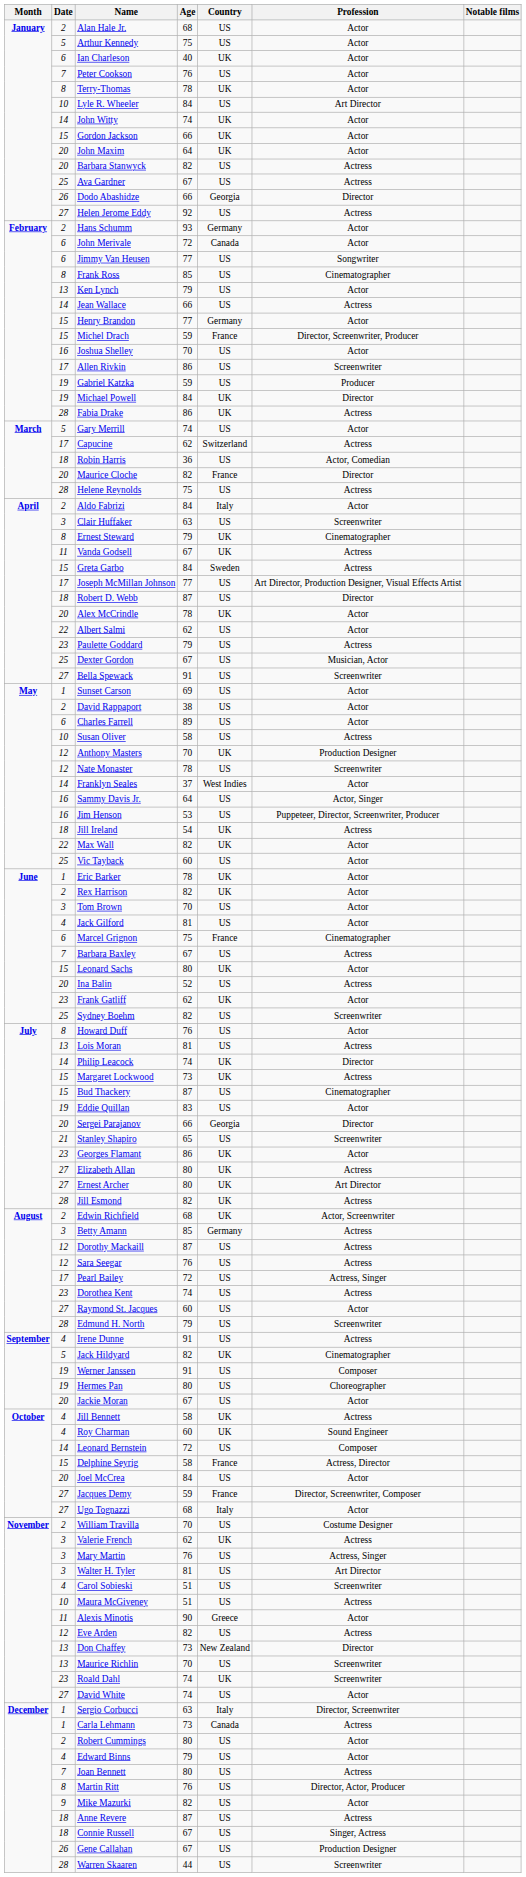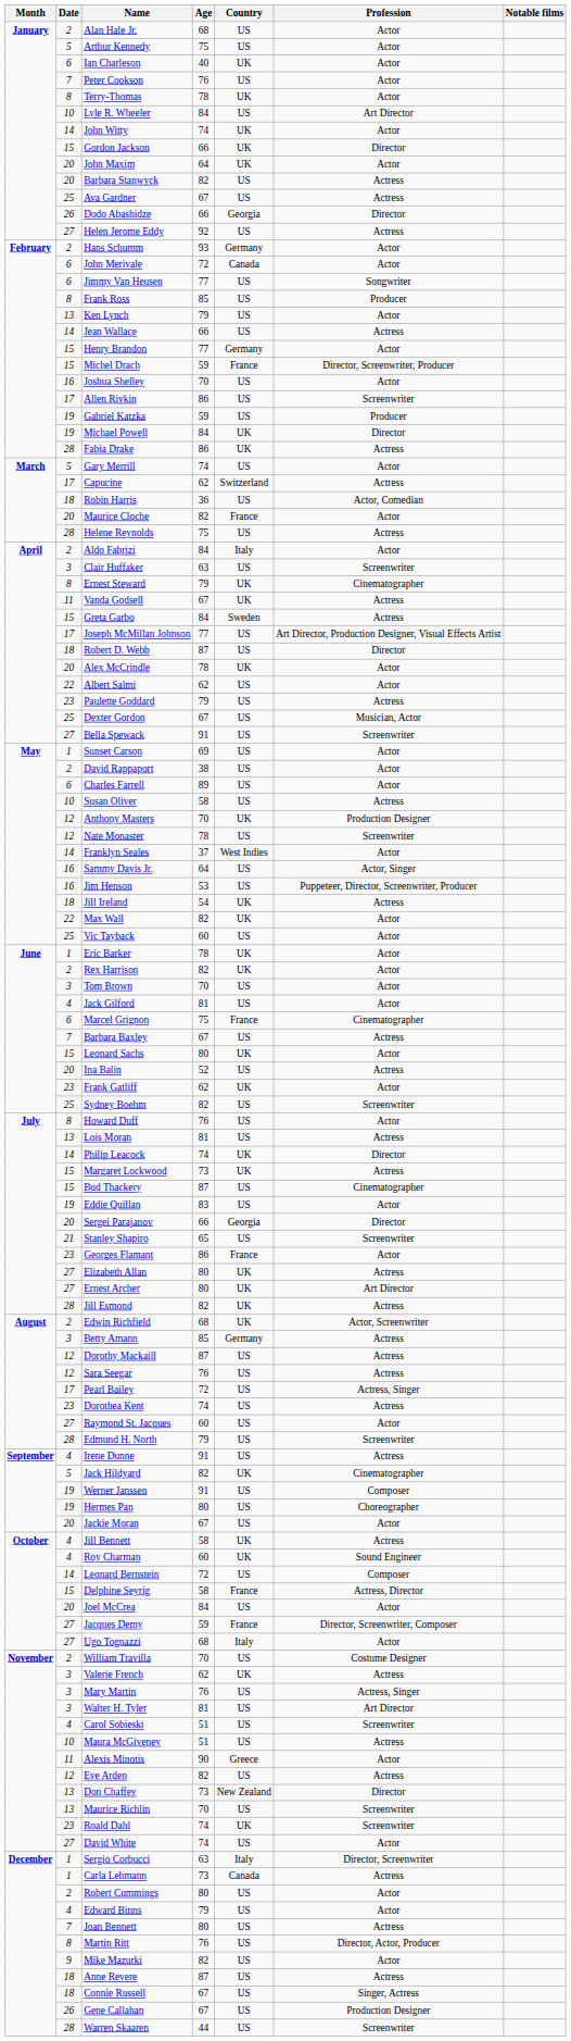Gordon Jackson | Profession: Actor -> Director
Frank Ross | Profession: Cinematographer -> Producer
Maurice Cloche | Profession: Director -> Actor
Georges Flamant | Country: UK -> France
